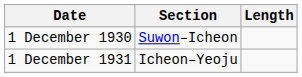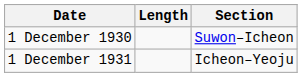columns swapped: Section <-> Length
